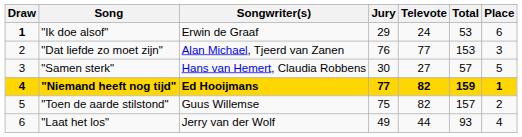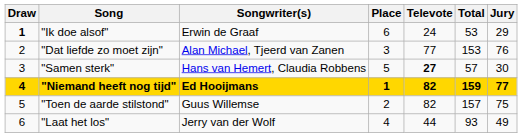columns swapped: Jury <-> Place
"Samen sterk" | Televote: normal -> bold
